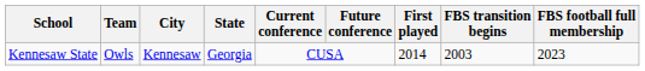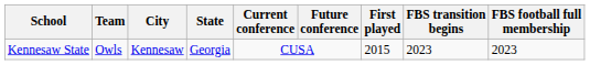Kennesaw State | First played: 2014 -> 2015
Kennesaw State | FBS transition begins: 2003 -> 2023
